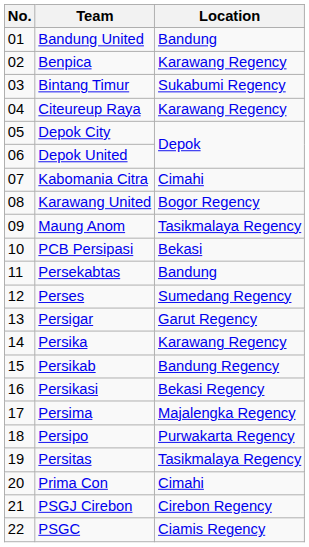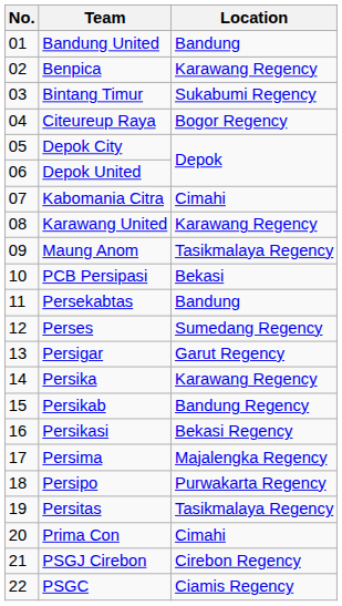Citeureup Raya | Location: Karawang Regency -> Bogor Regency
Karawang United | Location: Bogor Regency -> Karawang Regency
